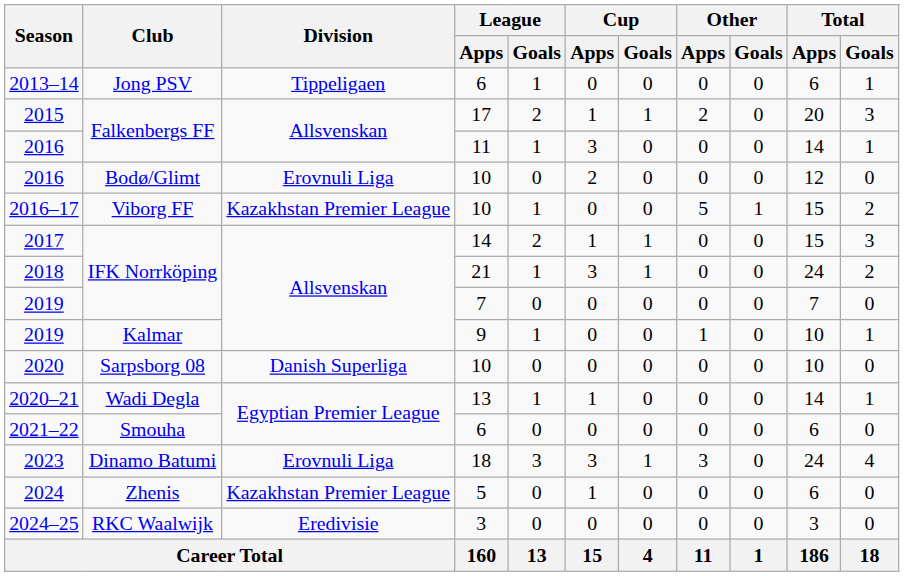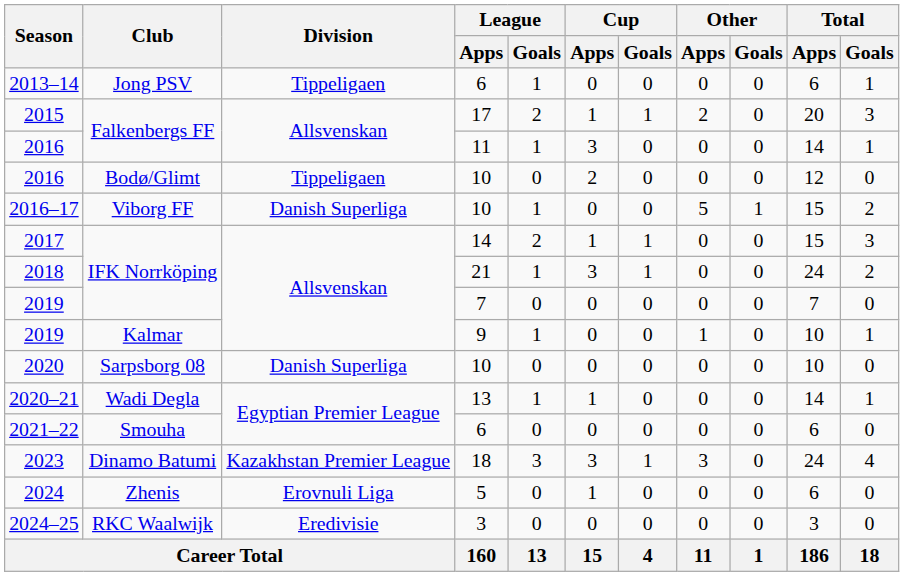2016 / Bodø/Glimt | Division: Erovnuli Liga -> Tippeligaen
2016–17 | Division: Kazakhstan Premier League -> Danish Superliga
2023 | Division: Erovnuli Liga -> Kazakhstan Premier League
2024 | Division: Kazakhstan Premier League -> Erovnuli Liga
